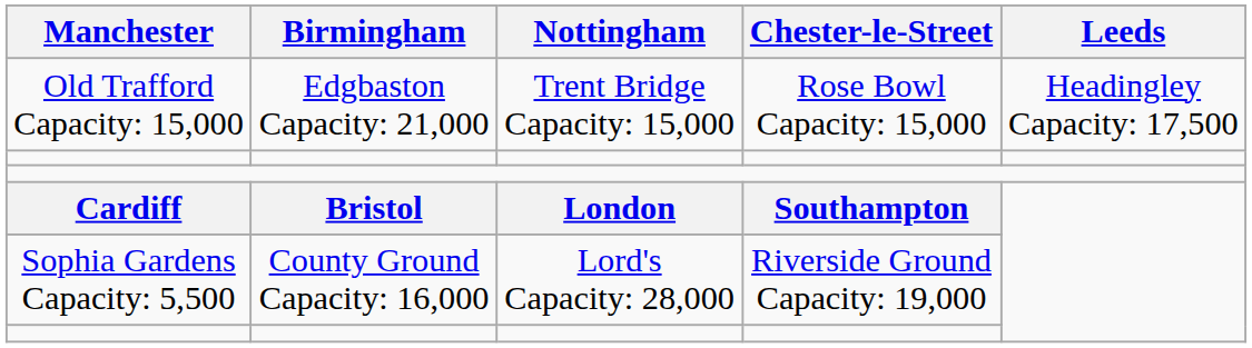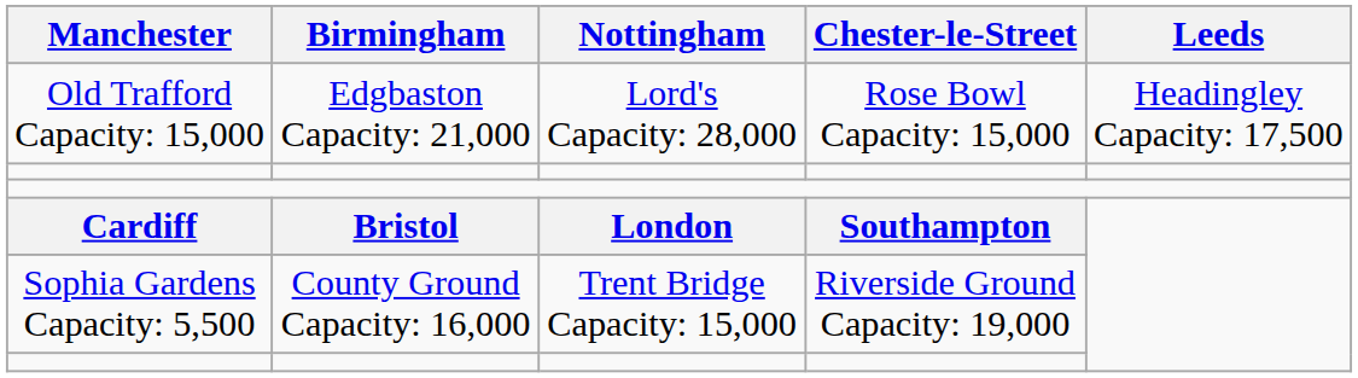Old Trafford Capacity: 15,000 | Nottingham: Trent Bridge Capacity: 15,000 -> Lord's Capacity: 28,000
Sophia Gardens Capacity: 5,500 | Nottingham: Lord's Capacity: 28,000 -> Trent Bridge Capacity: 15,000
